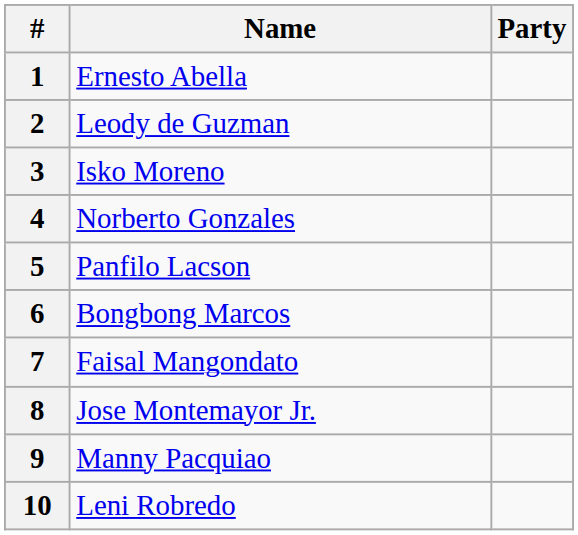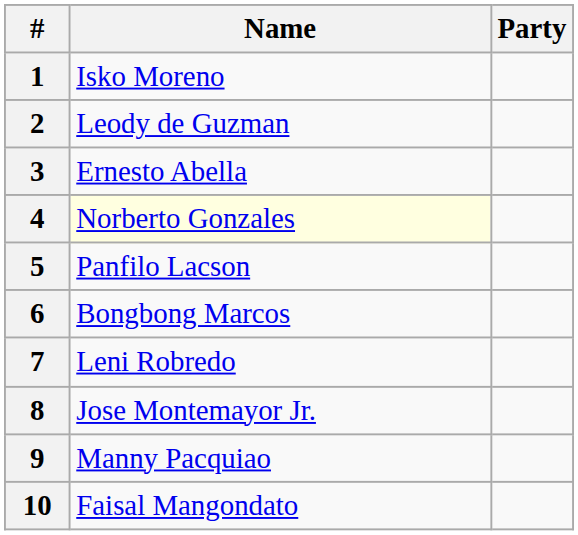1 | Name: Ernesto Abella -> Isko Moreno
3 | Name: Isko Moreno -> Ernesto Abella
4 | Name: no background -> lightyellow background
7 | Name: Faisal Mangondato -> Leni Robredo
10 | Name: Leni Robredo -> Faisal Mangondato
